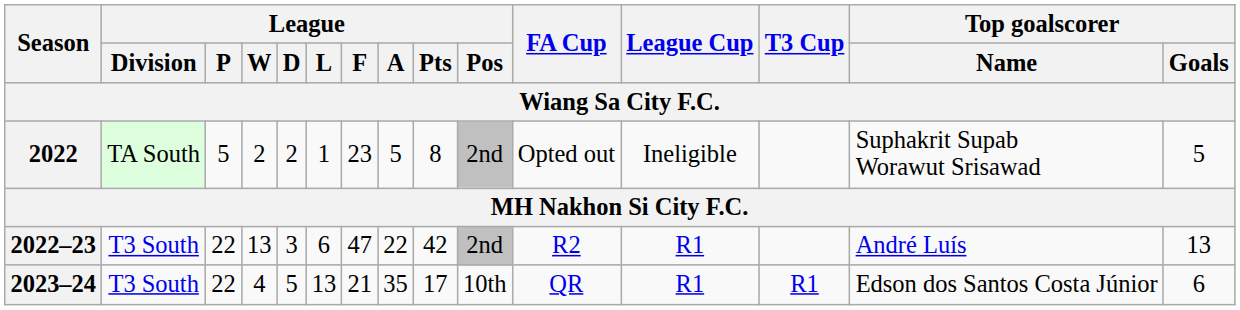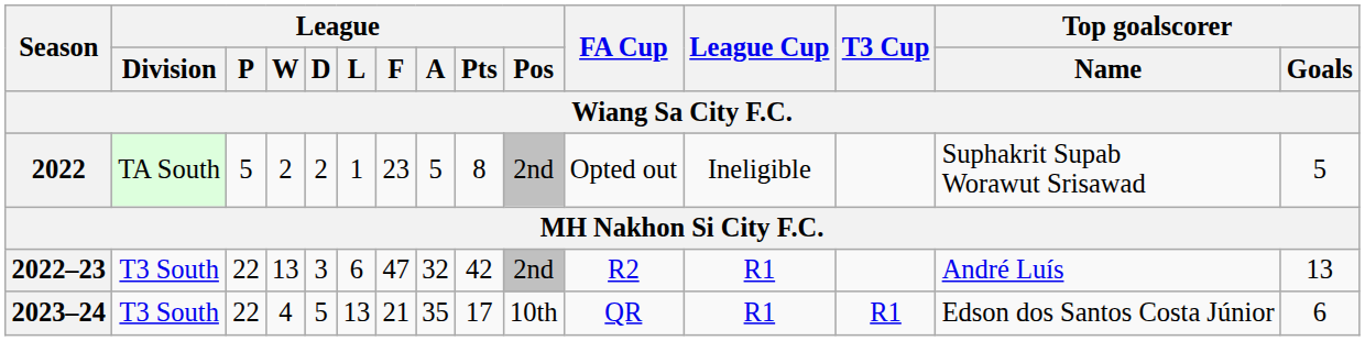2022–23 | League / A: 22 -> 32
